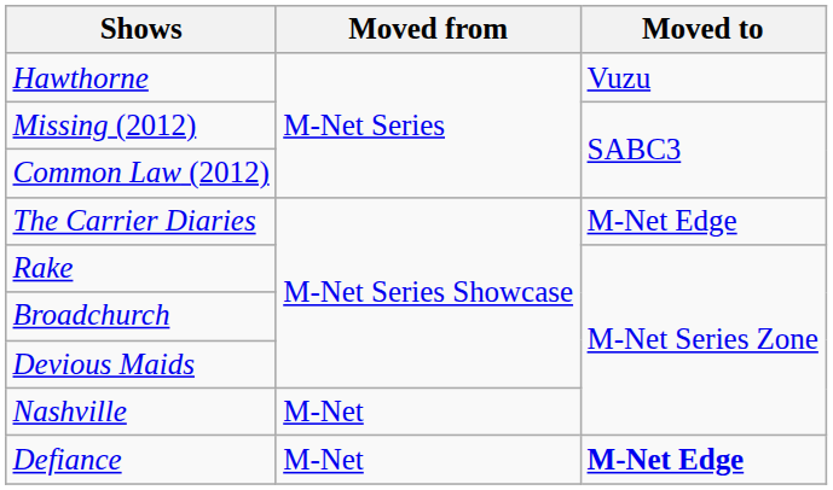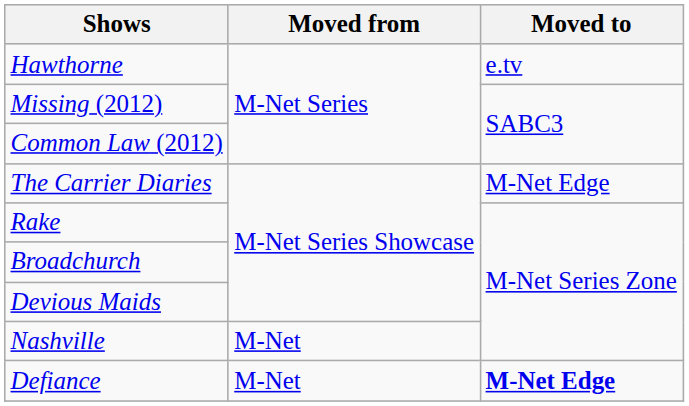Hawthorne | Moved to: Vuzu -> e.tv
